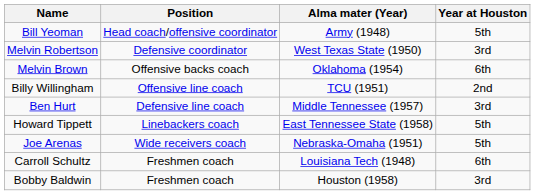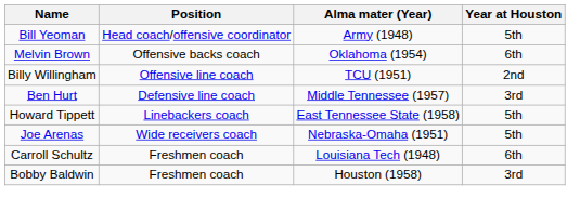- row: Melvin Robertson | Defensive coordinator | West Texas State (1950) | 3rd
